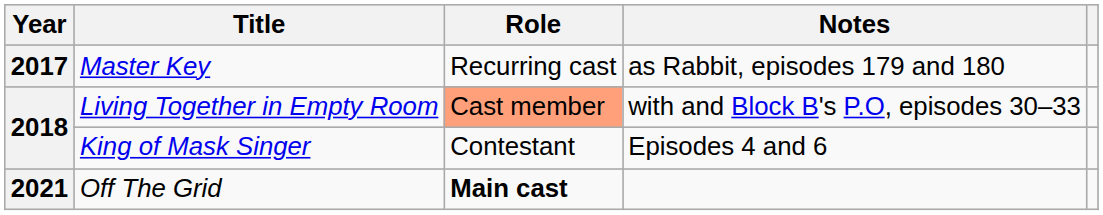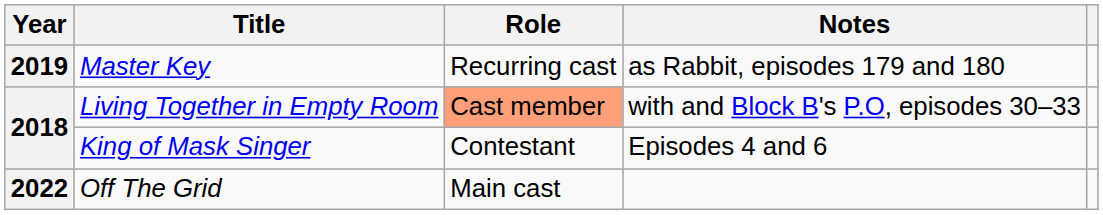Master Key | Year: 2017 -> 2019
Off The Grid | Year: 2021 -> 2022
Off The Grid | Role: bold -> normal
